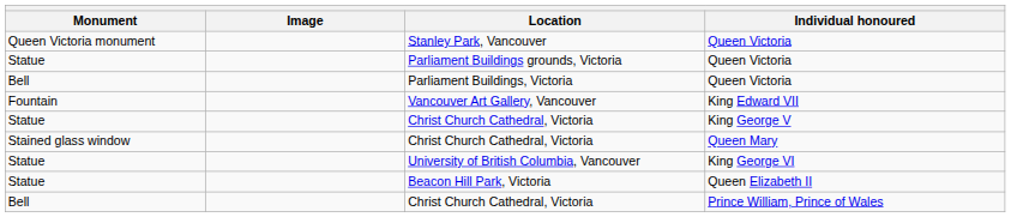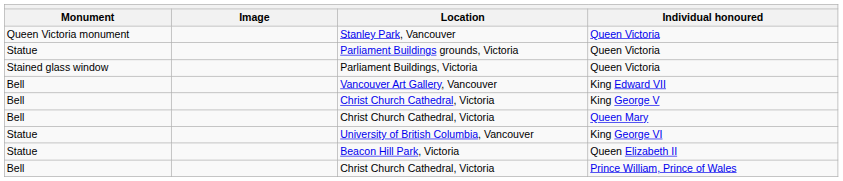Parliament Buildings, Victoria | Monument: Bell -> Stained glass window
Vancouver Art Gallery, Vancouver | Monument: Fountain -> Bell
Christ Church Cathedral, Victoria / King George V | Monument: Statue -> Bell
Christ Church Cathedral, Victoria / Queen Mary | Monument: Stained glass window -> Bell
